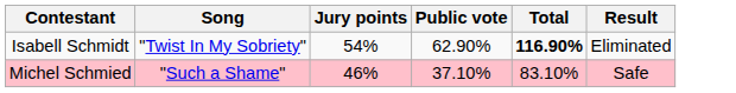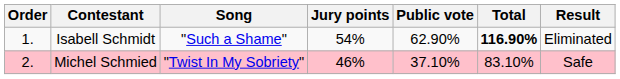+ column: Order | 1. | 2.
Isabell Schmidt | Song: "Twist In My Sobriety" -> "Such a Shame"
Michel Schmied | Song: "Such a Shame" -> "Twist In My Sobriety"
